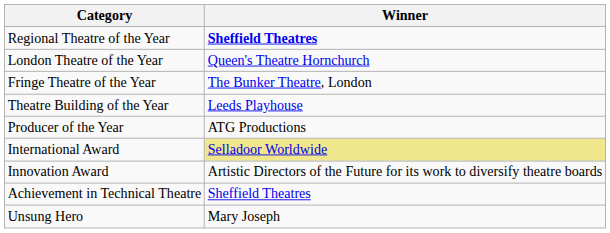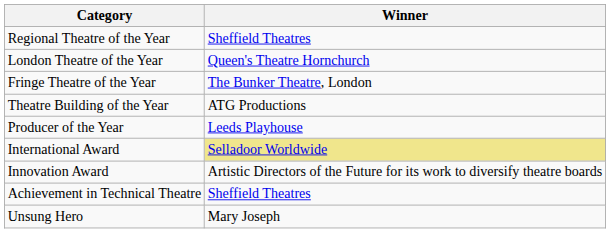Regional Theatre of the Year | Winner: bold -> normal
Theatre Building of the Year | Winner: Leeds Playhouse -> ATG Productions
Producer of the Year | Winner: ATG Productions -> Leeds Playhouse
